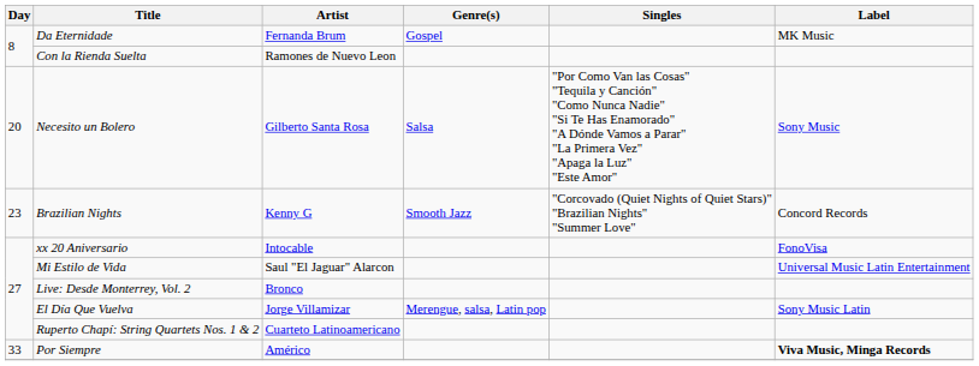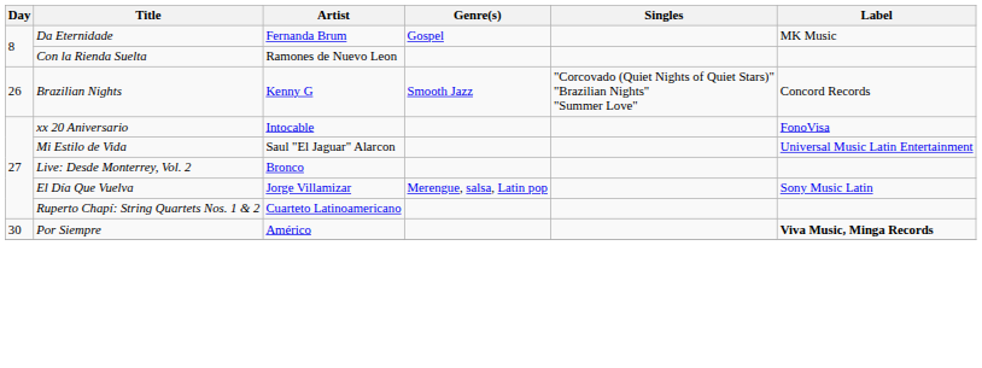- row: 20 | Necesito un Bolero | Gilberto Santa Rosa | Salsa | "Por Como Van las Cosas" "Tequila y Canción" "Como Nunca Nadie" "Si Te Has Enamorado" "A Dónde Vamos a Parar" "La Primera Vez" "Apaga la Luz" "Este Amor" | Sony Music
Brazilian Nights | Day: 23 -> 26
Por Siempre | Day: 33 -> 30
